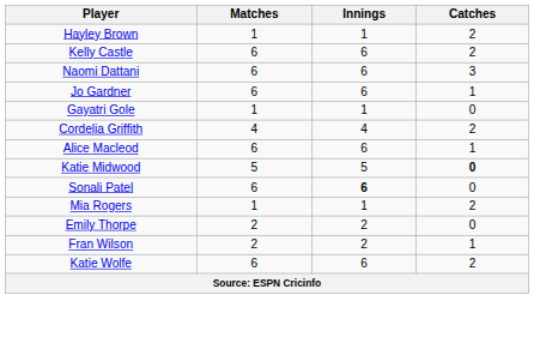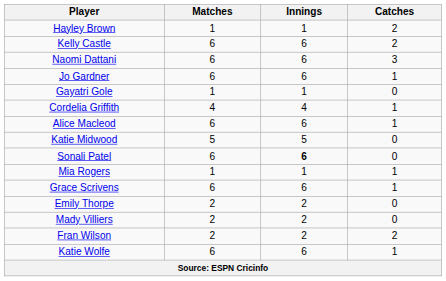Cordelia Griffith | Catches: 2 -> 1
Katie Midwood | Catches: bold -> normal
Mia Rogers | Catches: 2 -> 1
+ row: Grace Scrivens | 6 | 6 | 1
+ row: Mady Villiers | 2 | 2 | 0
Fran Wilson | Catches: 1 -> 2
Katie Wolfe | Catches: 2 -> 1
